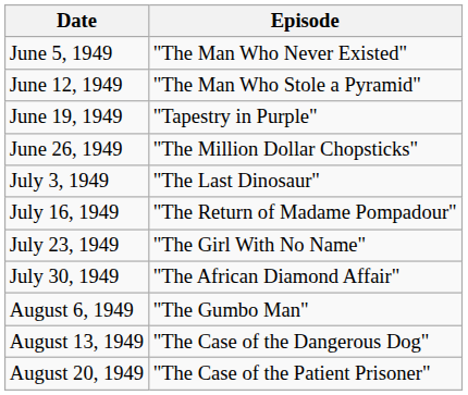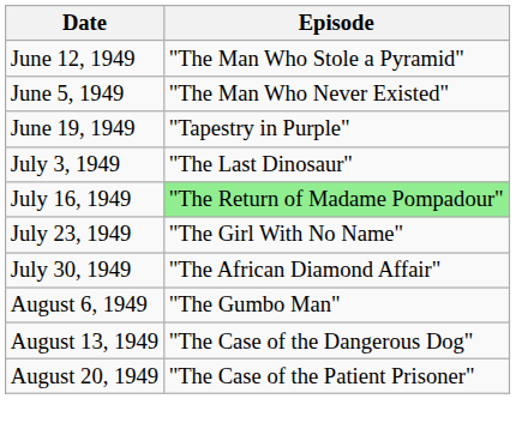rows swapped: June 5, 1949 <-> June 12, 1949
- row: June 26, 1949 | "The Million Dollar Chopsticks"
July 16, 1949 | Episode: no background -> lightgreen background
